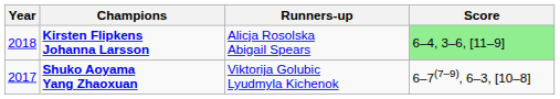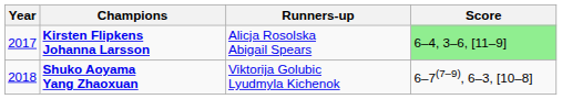Kirsten Flipkens Johanna Larsson | Year: 2018 -> 2017
Shuko Aoyama Yang Zhaoxuan | Year: 2017 -> 2018
